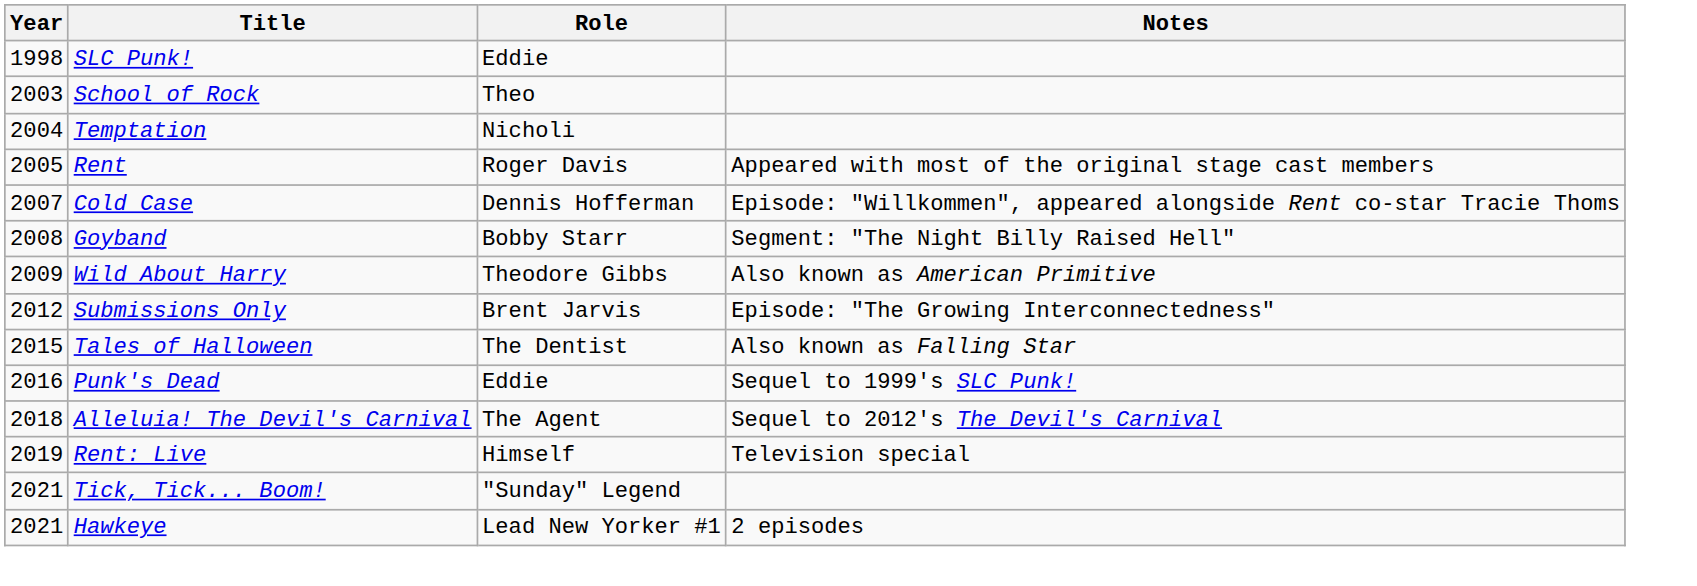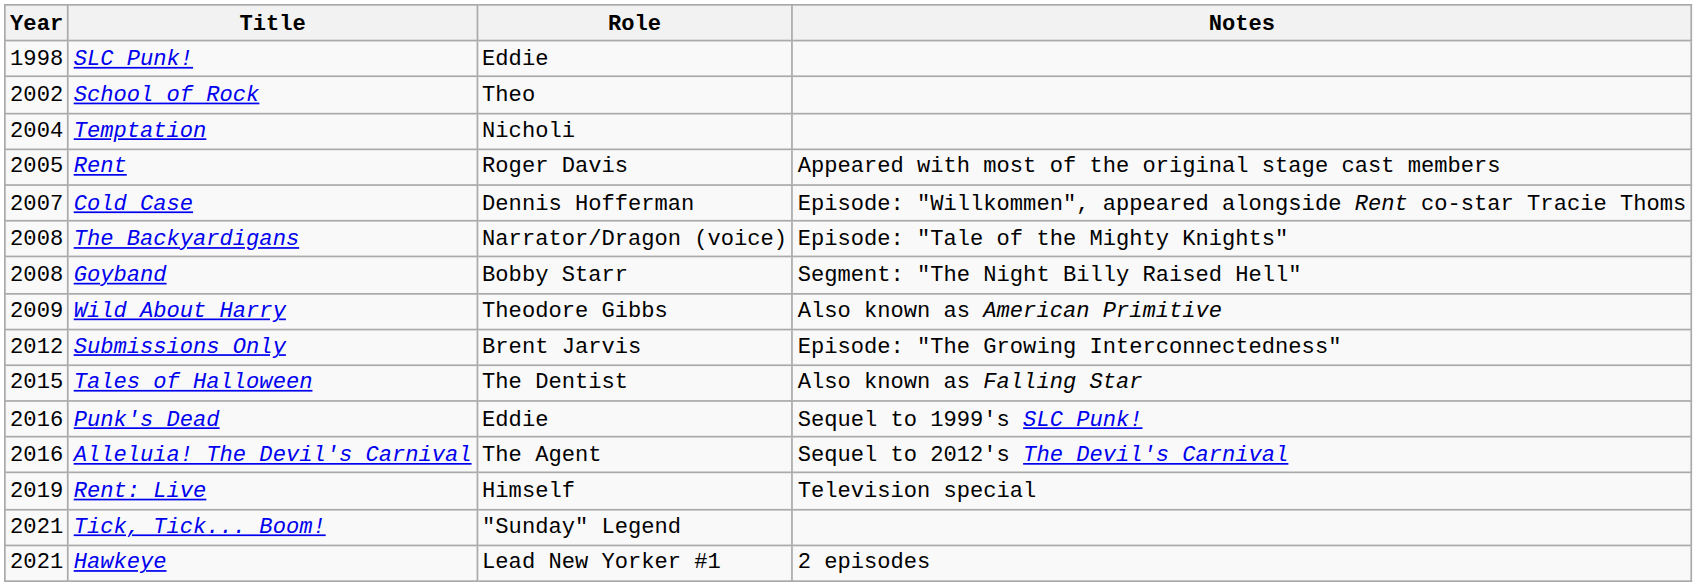School of Rock | Year: 2003 -> 2002
+ row: 2008 | The Backyardigans | Narrator/Dragon (voice) | Episode: "Tale of the Mighty Knights"
Alleluia! The Devil's Carnival | Year: 2018 -> 2016
